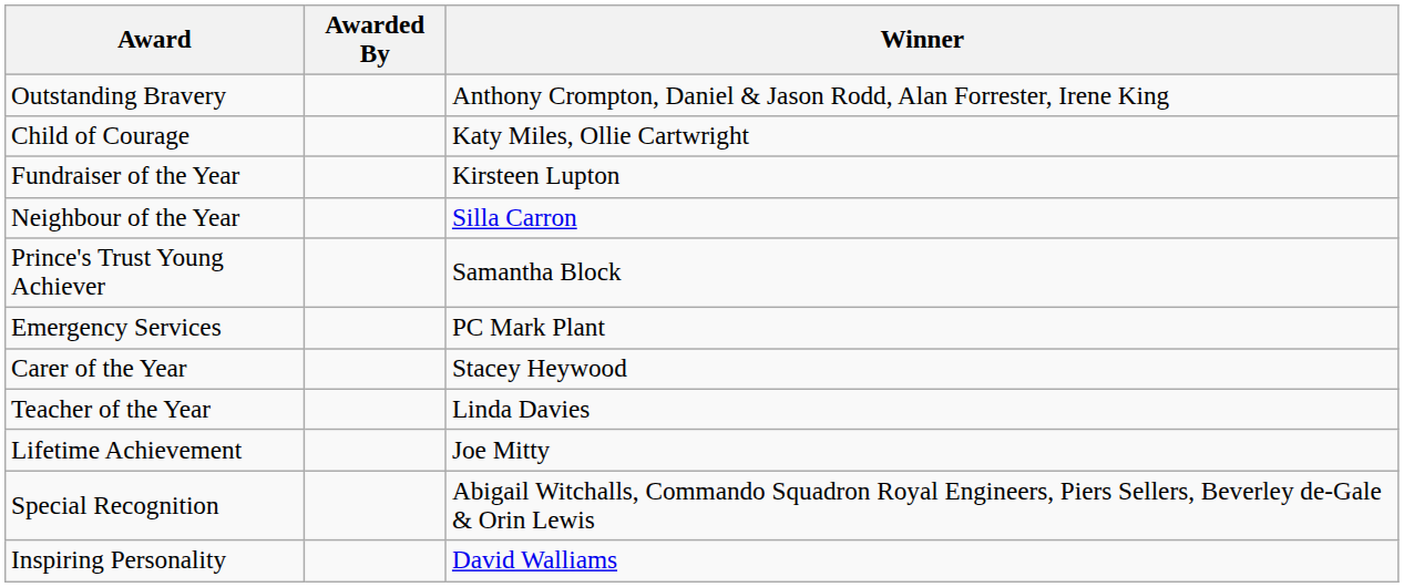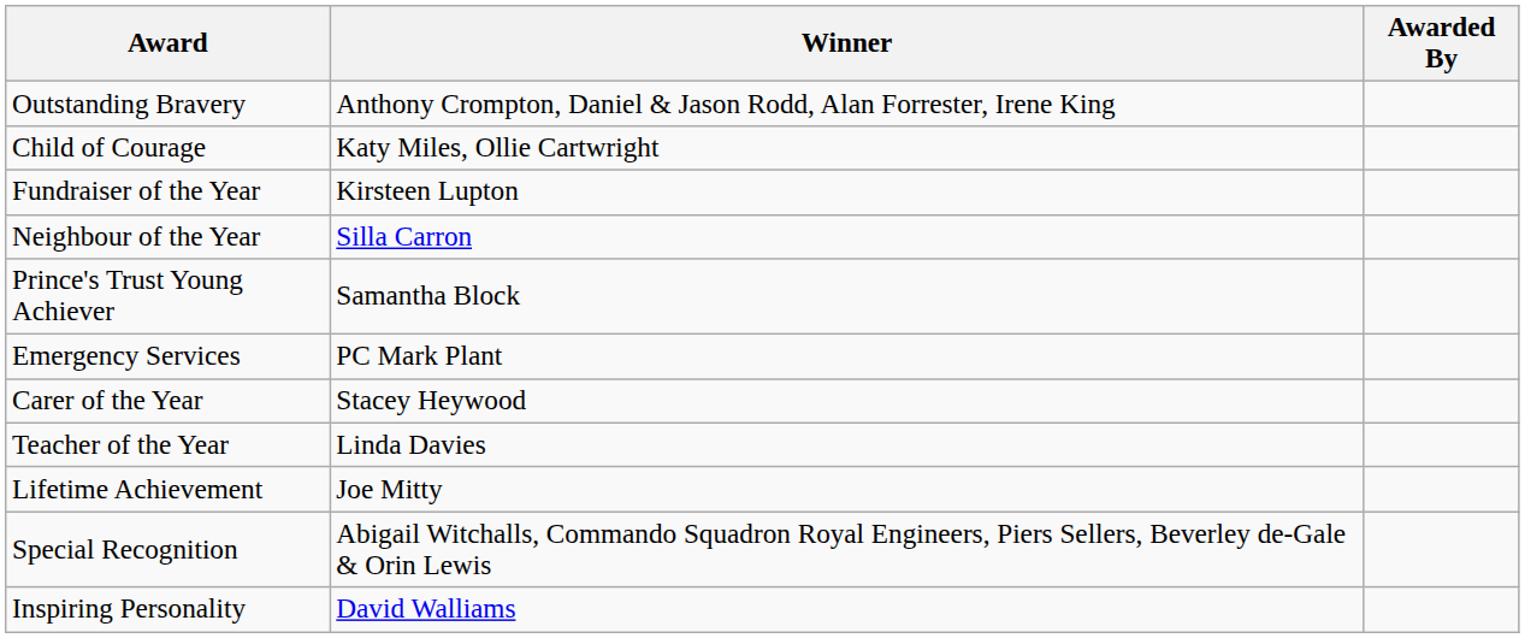columns swapped: Winner <-> Awarded By
